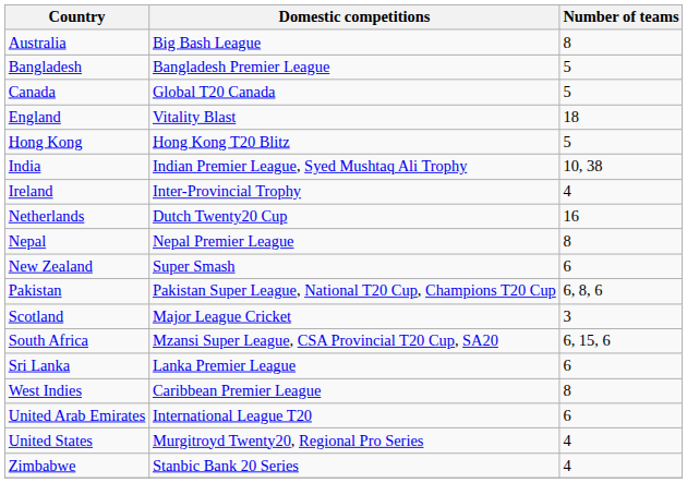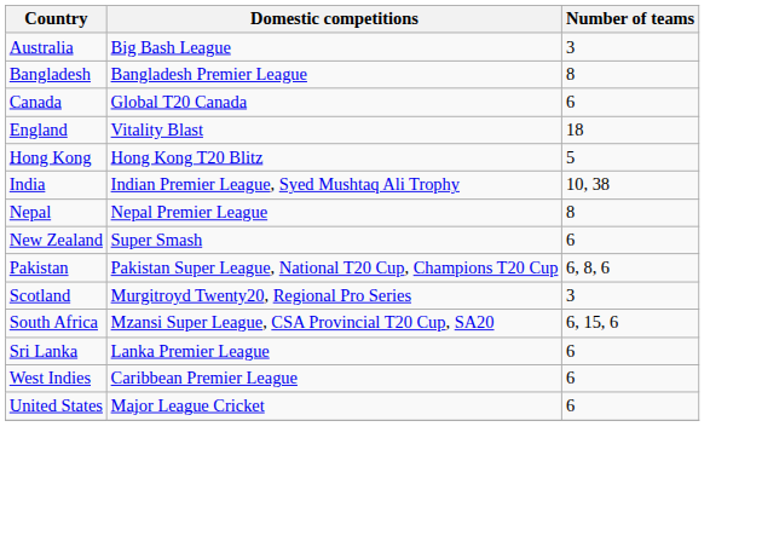Australia | Number of teams: 8 -> 3
Bangladesh | Number of teams: 5 -> 8
Canada | Number of teams: 5 -> 6
- row: Ireland | Inter-Provincial Trophy | 4
- row: Netherlands | Dutch Twenty20 Cup | 16
Scotland | Domestic competitions: Major League Cricket -> Murgitroyd Twenty20, Regional Pro Series
West Indies | Number of teams: 8 -> 6
- row: United Arab Emirates | International League T20 | 6
United States | Domestic competitions: Murgitroyd Twenty20, Regional Pro Series -> Major League Cricket
United States | Number of teams: 4 -> 6
- row: Zimbabwe | Stanbic Bank 20 Series | 4
